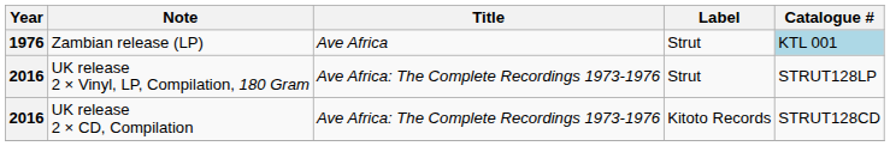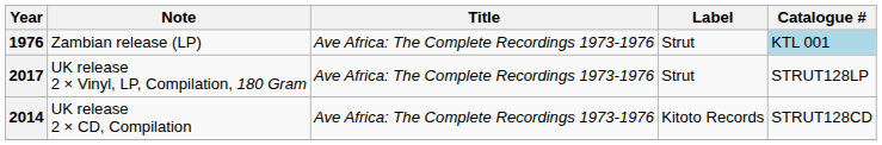Zambian release (LP) | Title: Ave Africa -> Ave Africa: The Complete Recordings 1973-1976
UK release 2 × Vinyl, LP, Compilation, 180 Gram | Year: 2016 -> 2017
UK release 2 × CD, Compilation | Year: 2016 -> 2014
